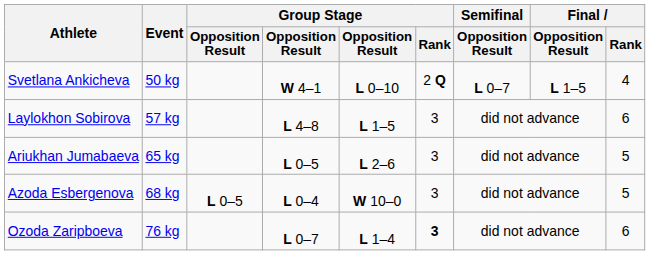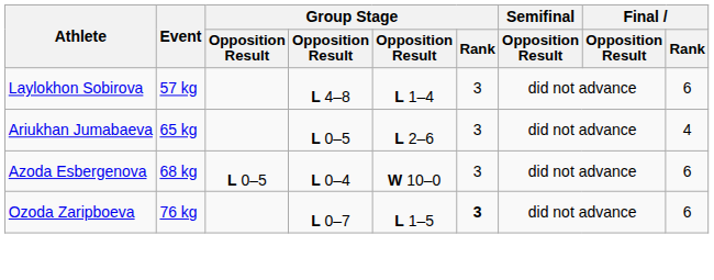- row: Svetlana Ankicheva | 50 kg | W 4–1 | L 0–10 | 2 Q | L 0–7 | L 1–5 | 4
Laylokhon Sobirova | column 5: L 1–5 -> L 1–4
Ariukhan Jumabaeva | Final / Rank: 5 -> 4
Azoda Esbergenova | Final / Rank: 5 -> 6
Ozoda Zaripboeva | column 5: L 1–4 -> L 1–5
